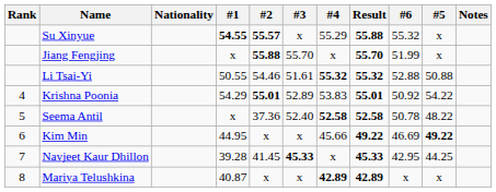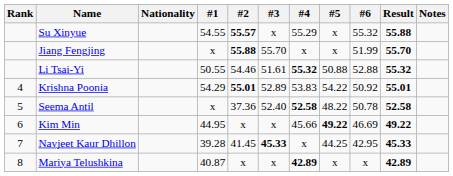columns swapped: #5 <-> Result
Su Xinyue | #1: bold -> normal
